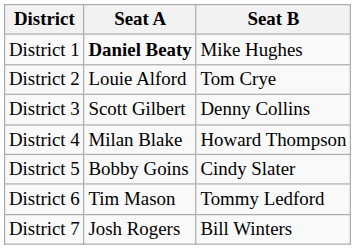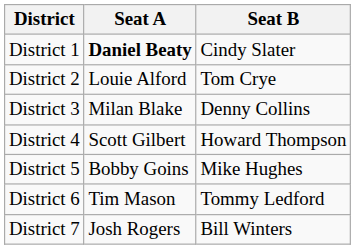District 1 | Seat B: Mike Hughes -> Cindy Slater
District 3 | Seat A: Scott Gilbert -> Milan Blake
District 4 | Seat A: Milan Blake -> Scott Gilbert
District 5 | Seat B: Cindy Slater -> Mike Hughes
